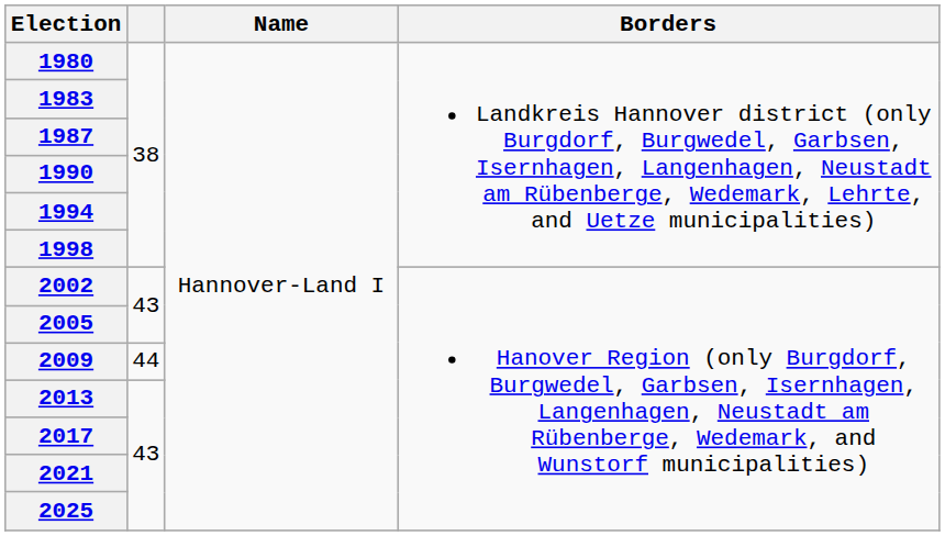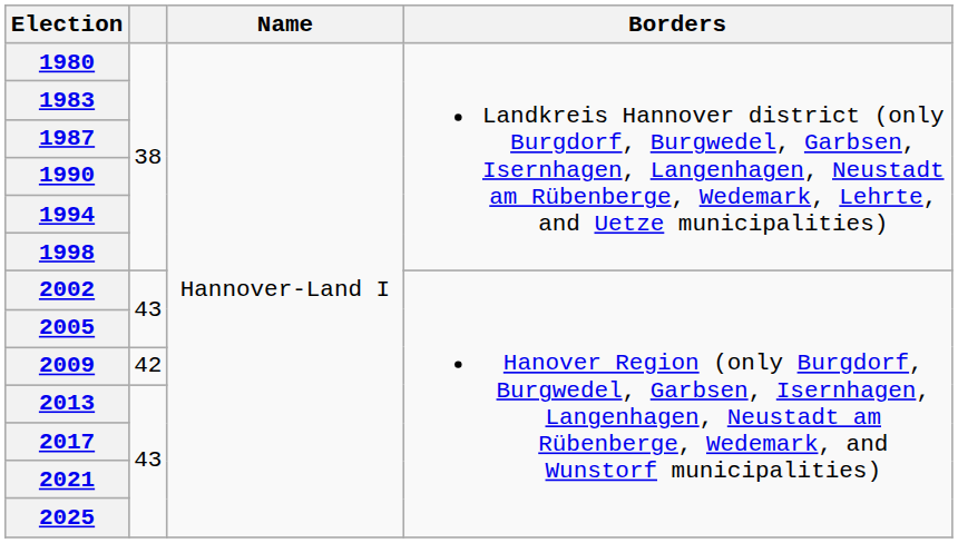2009 | column 2: 44 -> 42
